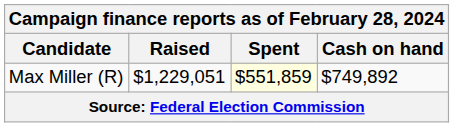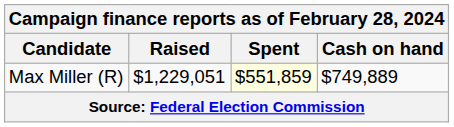Max Miller (R) | Cash on hand: $749,892 -> $749,889
